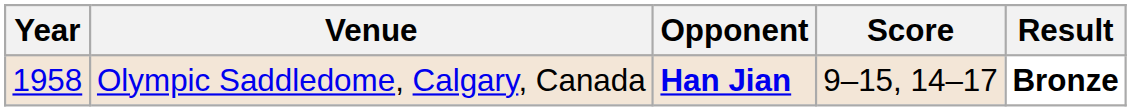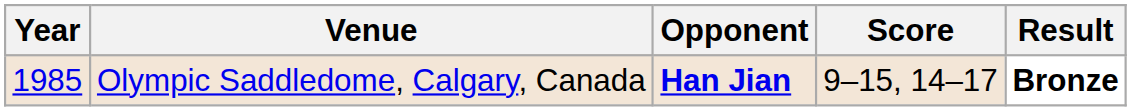Olympic Saddledome, Calgary, Canada | Year: 1958 -> 1985
